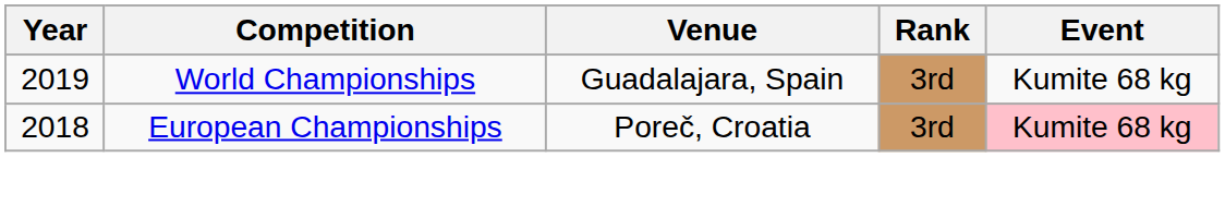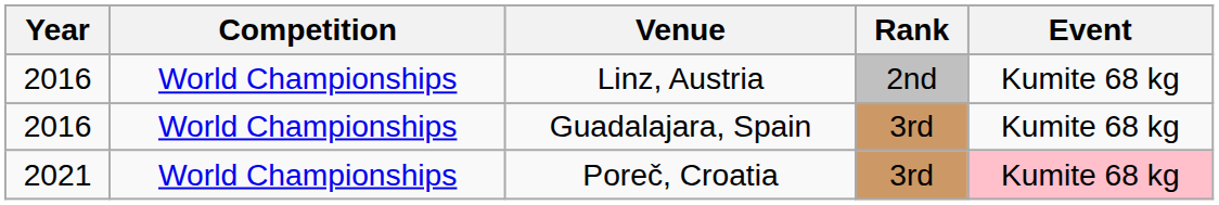+ row: 2016 | World Championships | Linz, Austria | 2nd | Kumite 68 kg
Guadalajara, Spain | Year: 2019 -> 2016
Poreč, Croatia | Year: 2018 -> 2021
Poreč, Croatia | Competition: European Championships -> World Championships
